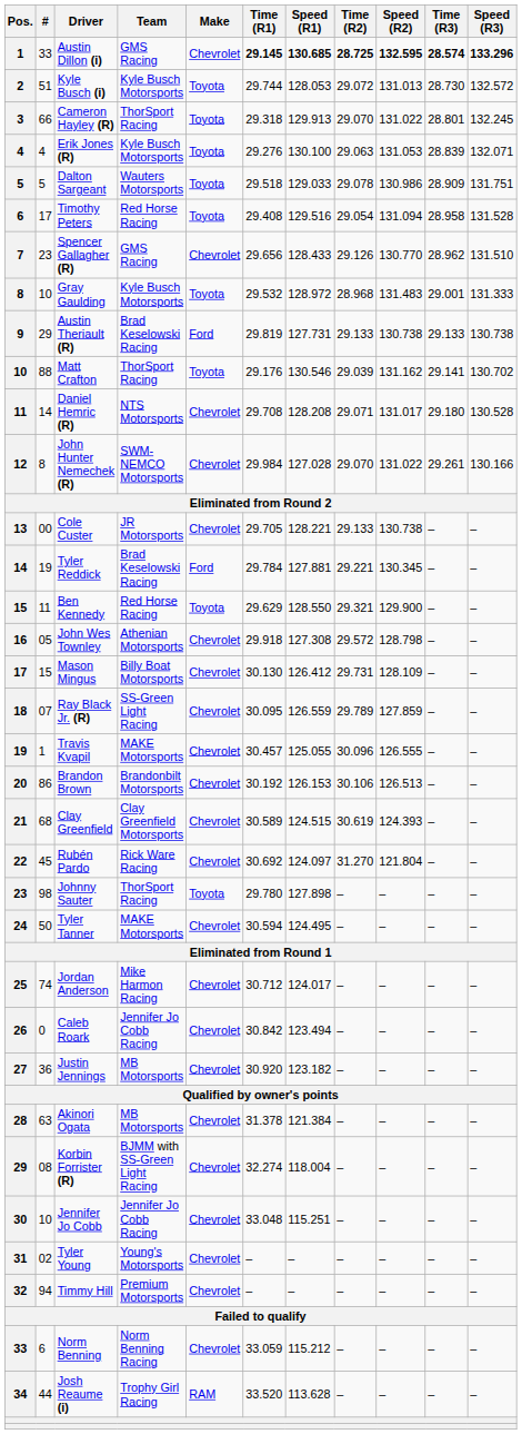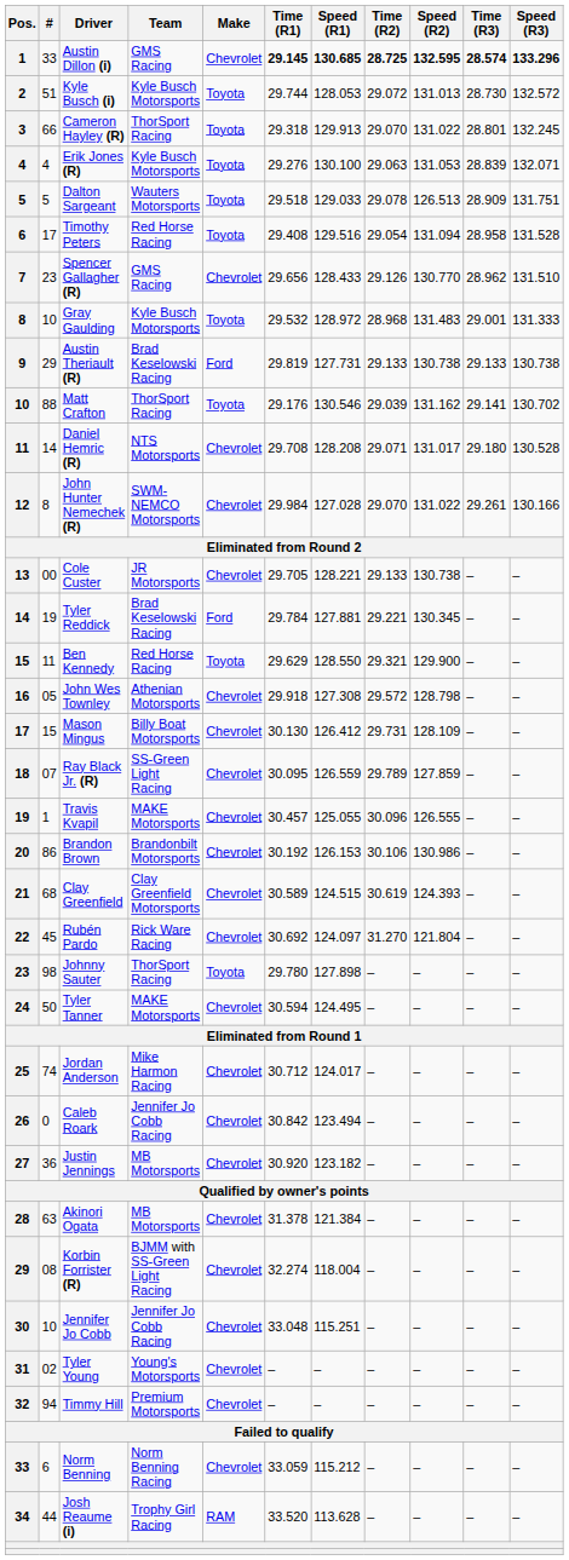Dalton Sargeant | Speed (R2): 130.986 -> 126.513
Brandon Brown | Speed (R2): 126.513 -> 130.986
